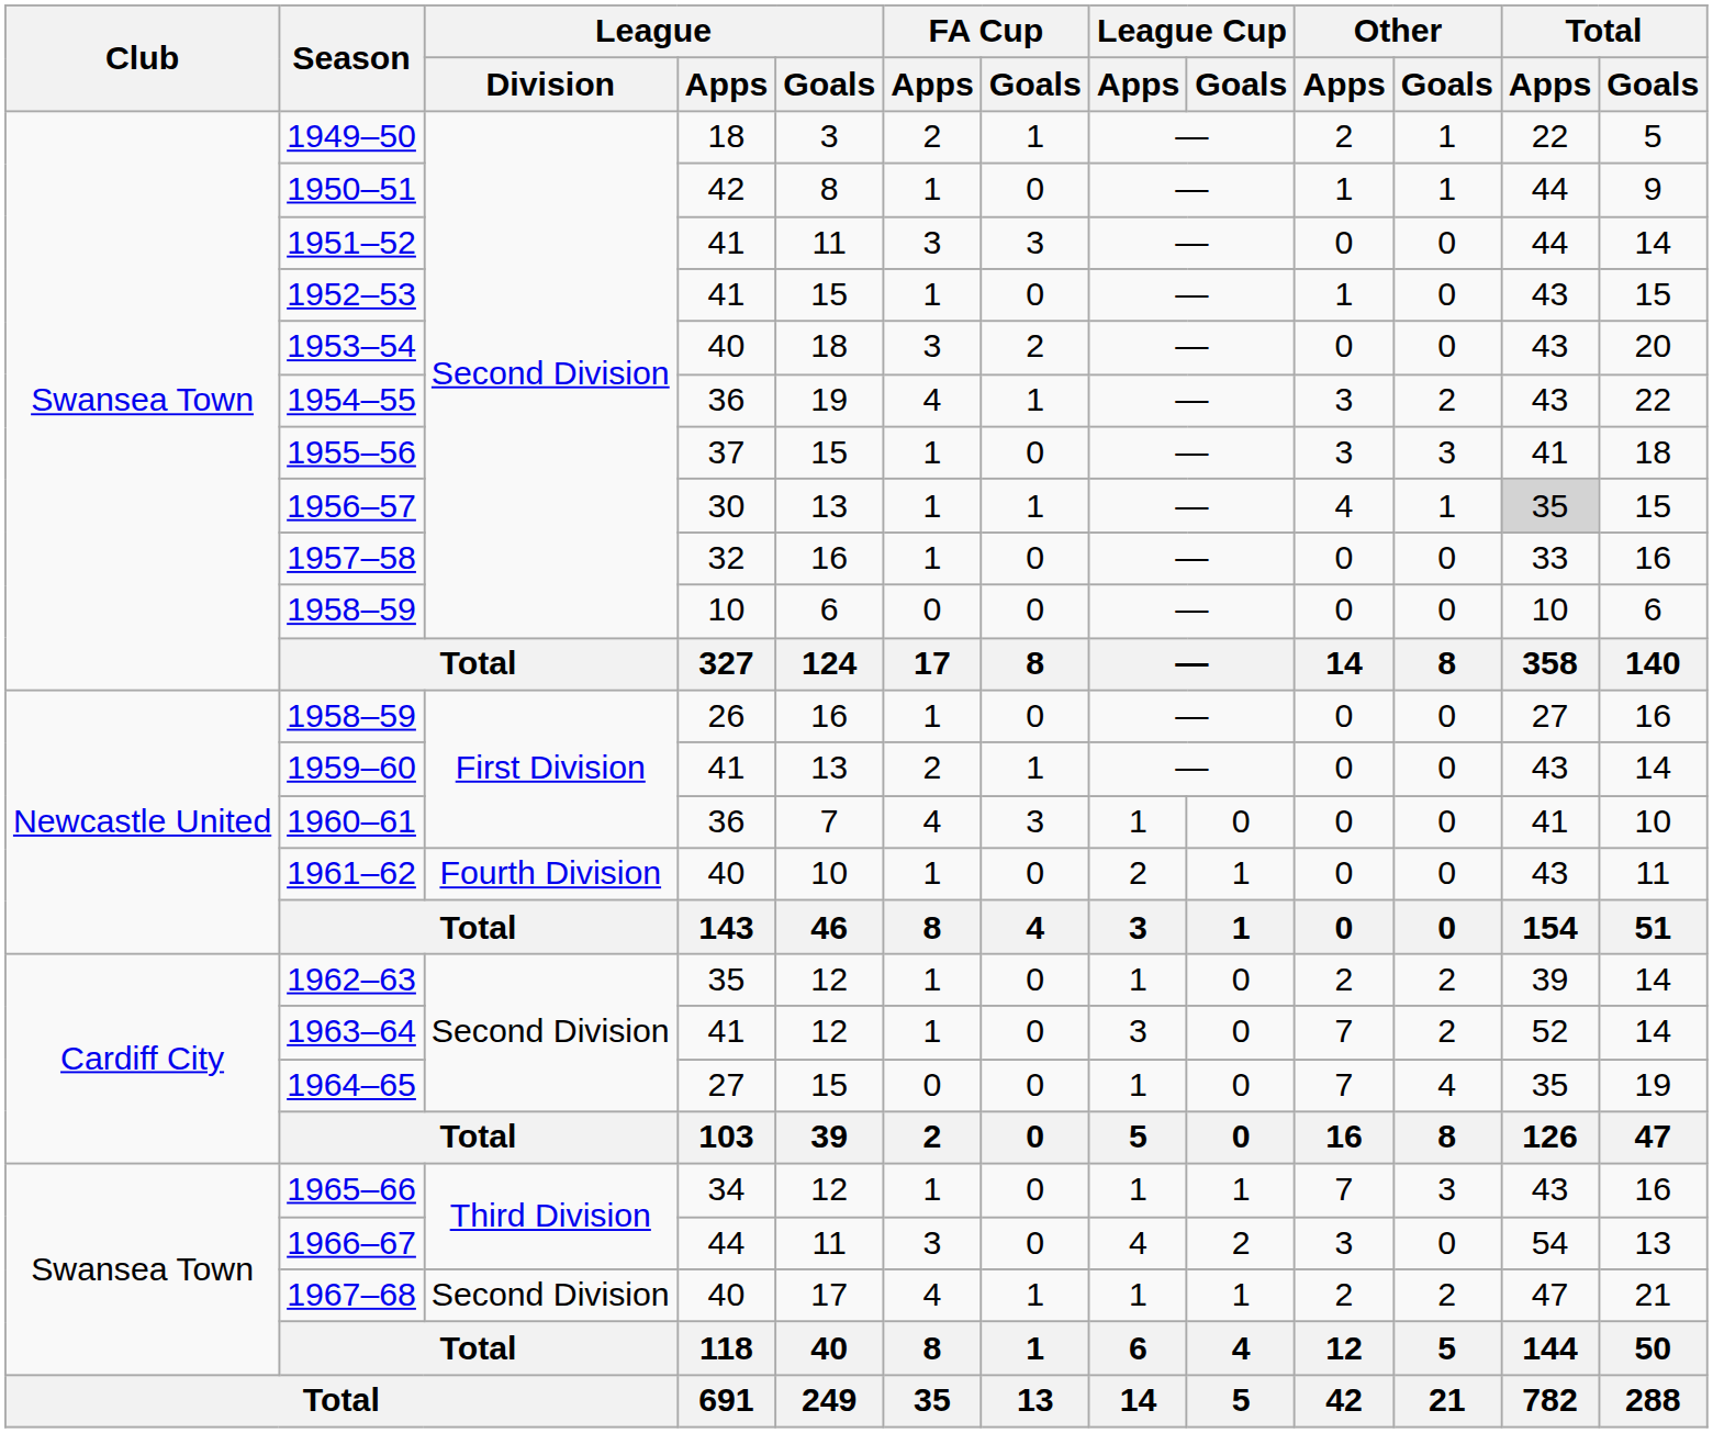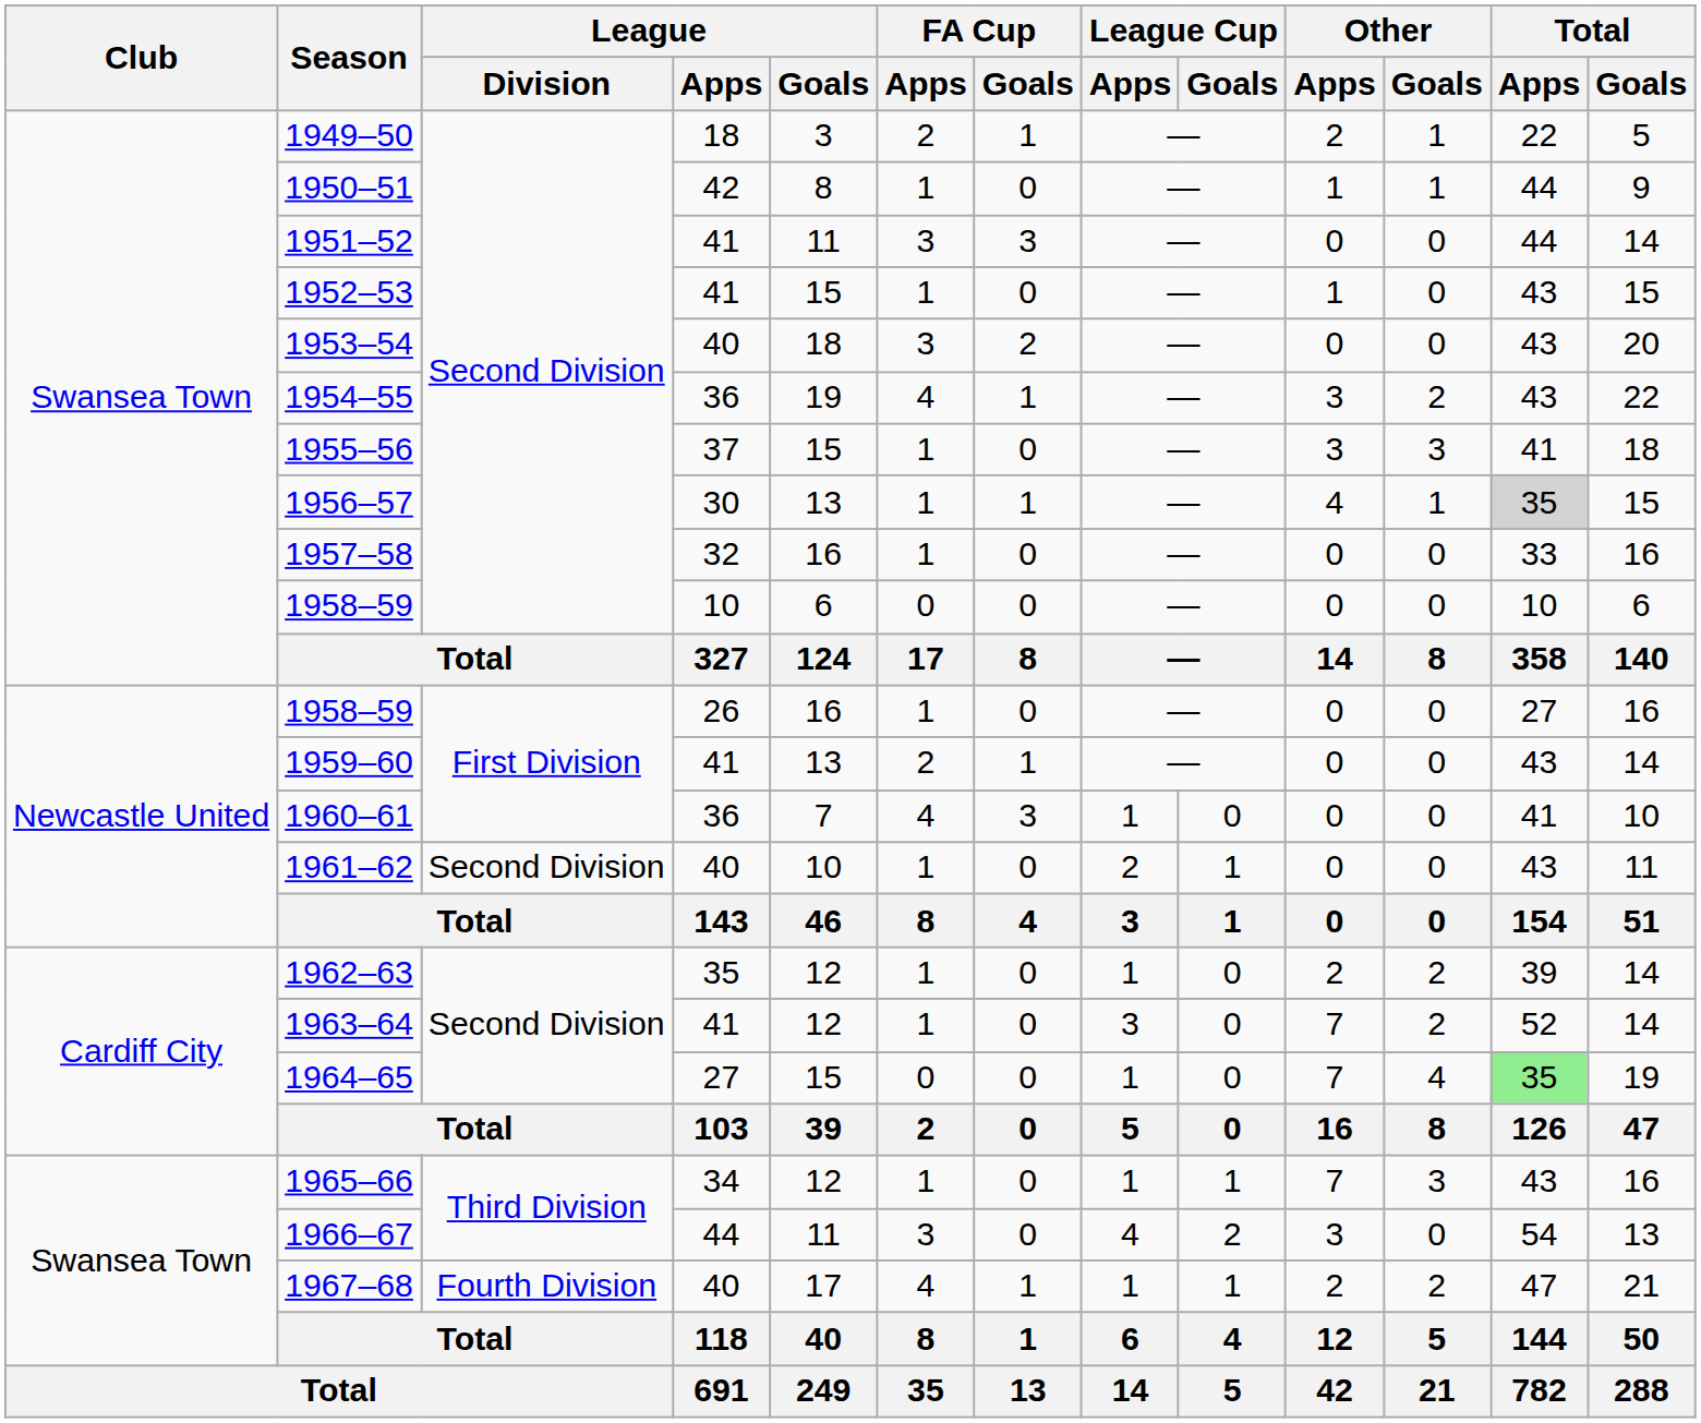1961–62 | League / Division: Fourth Division -> Second Division
1964–65 | Total / Apps: no background -> lightgreen background
1967–68 | League / Division: Second Division -> Fourth Division
